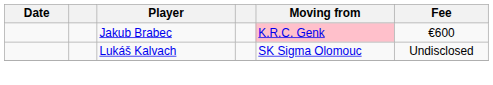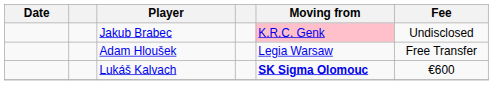Jakub Brabec | Fee: €600 -> Undisclosed
+ row: Adam Hloušek | Legia Warsaw | Free Transfer
Lukáš Kalvach | Moving from: normal -> bold
Lukáš Kalvach | Fee: Undisclosed -> €600
